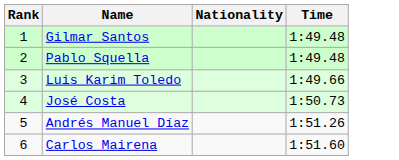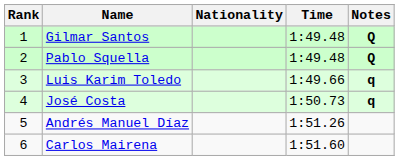+ column: Notes | Q | Q | q | q
